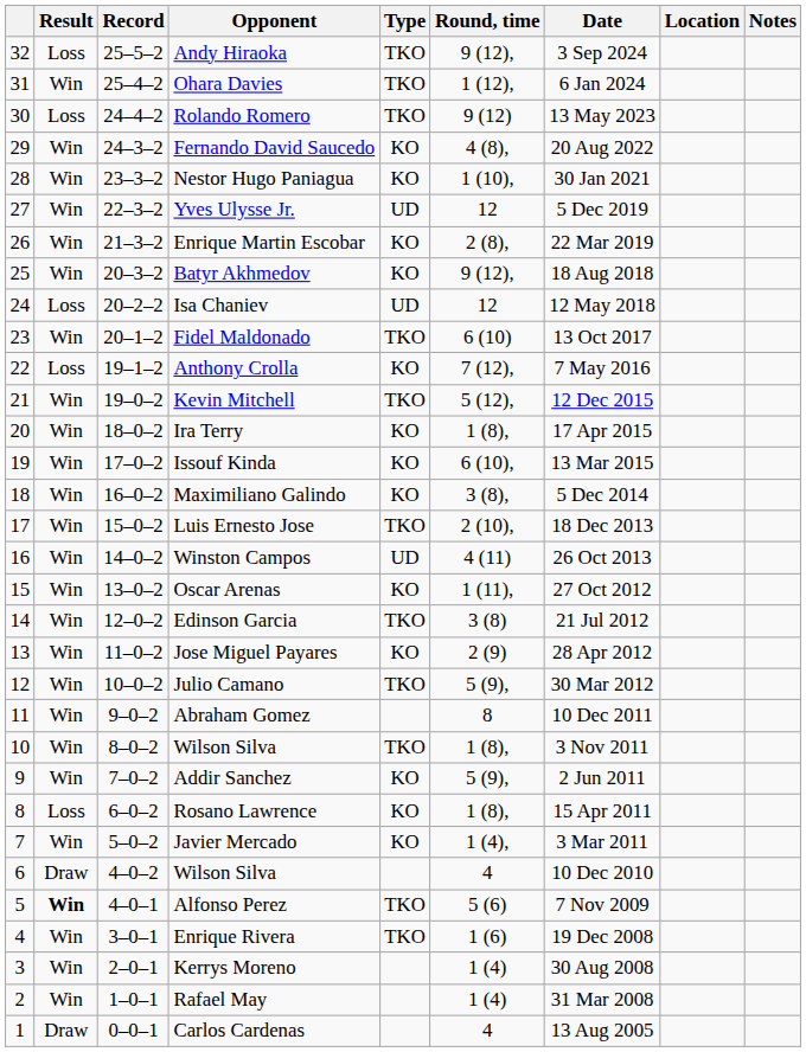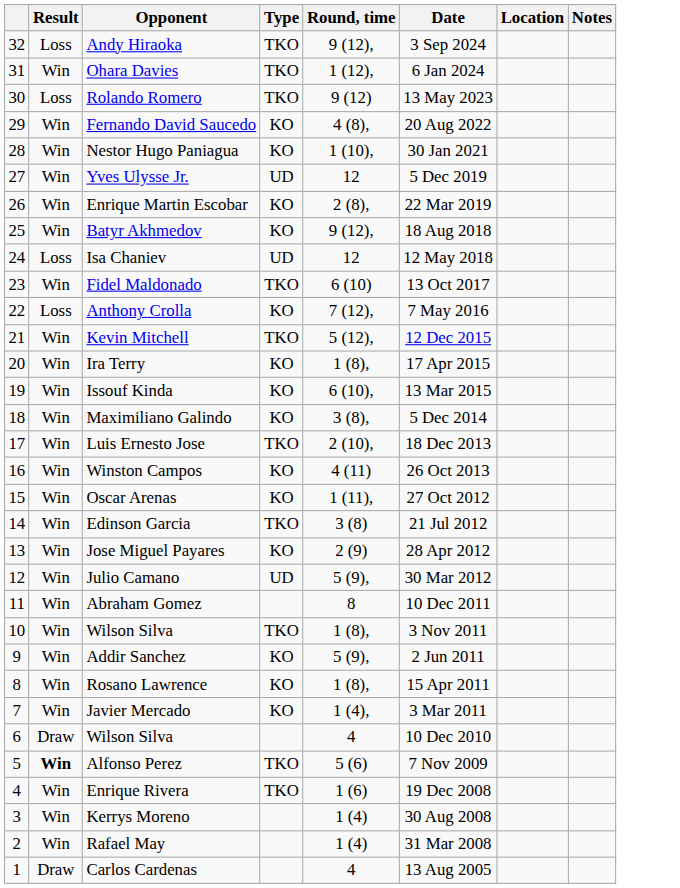- column: Record | 25–5–2 | 25–4–2 | 24–4–2 | 24–3–2 | 23–3–2 | 22–3–2 | 21–3–2 | 20–3–2 | 20–2–2 | 20–1–2 | 19–1–2 | 19–0–2 | 18–0–2 | 17–0–2 | 16–0–2 | 15–0–2 | 14–0–2 | 13–0–2 | 12–0–2 | 11–0–2 | 10–0–2 | 9–0–2 | 8–0–2 | 7–0–2 | 6–0–2 | 5–0–2 | 4–0–2 | 4–0–1 | 3–0–1 | 2–0–1 | 1–0–1 | 0–0–1
Winston Campos | Type: UD -> KO
Julio Camano | Type: TKO -> UD
Rosano Lawrence | Result: Loss -> Win
